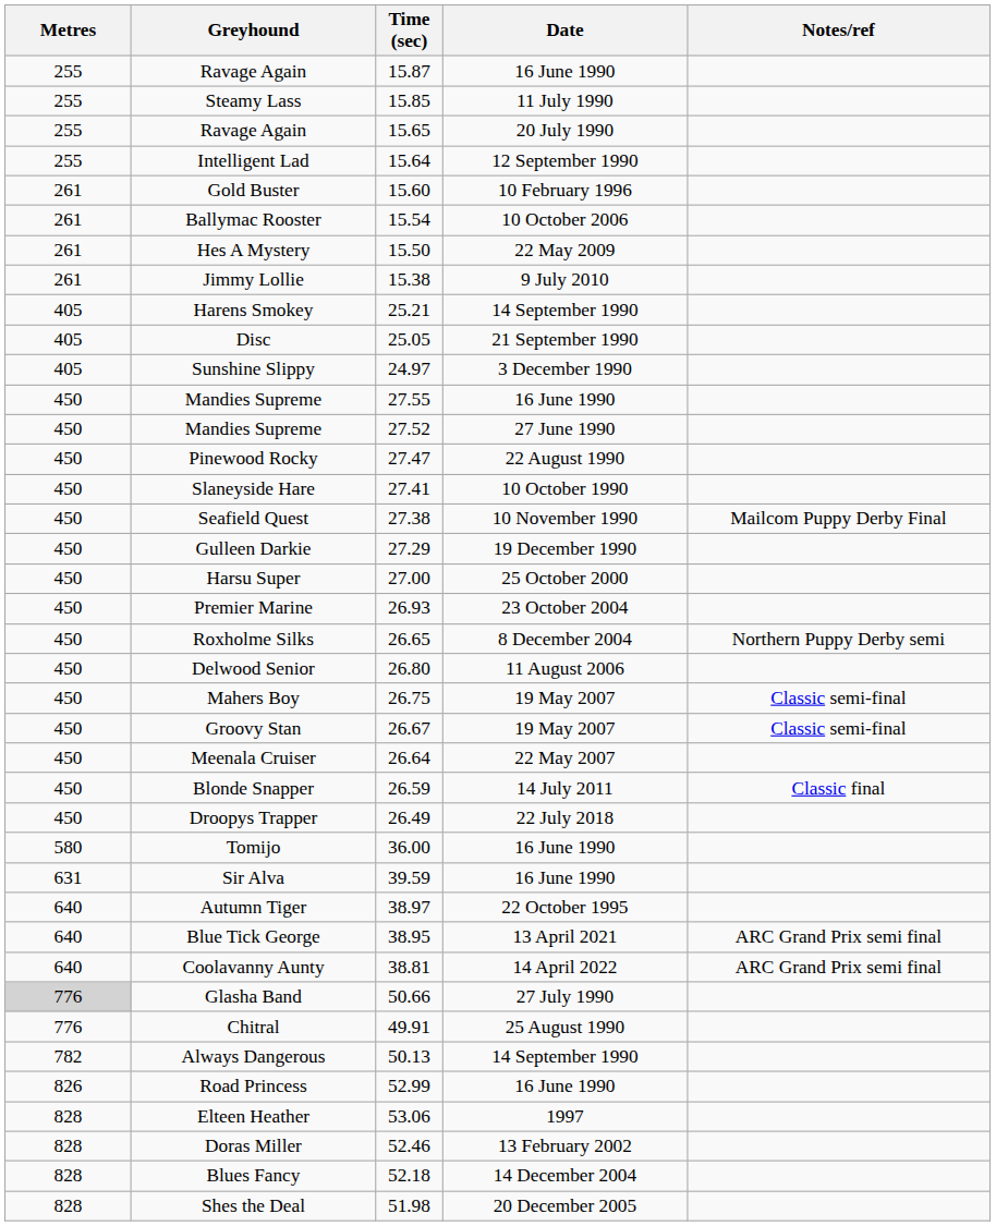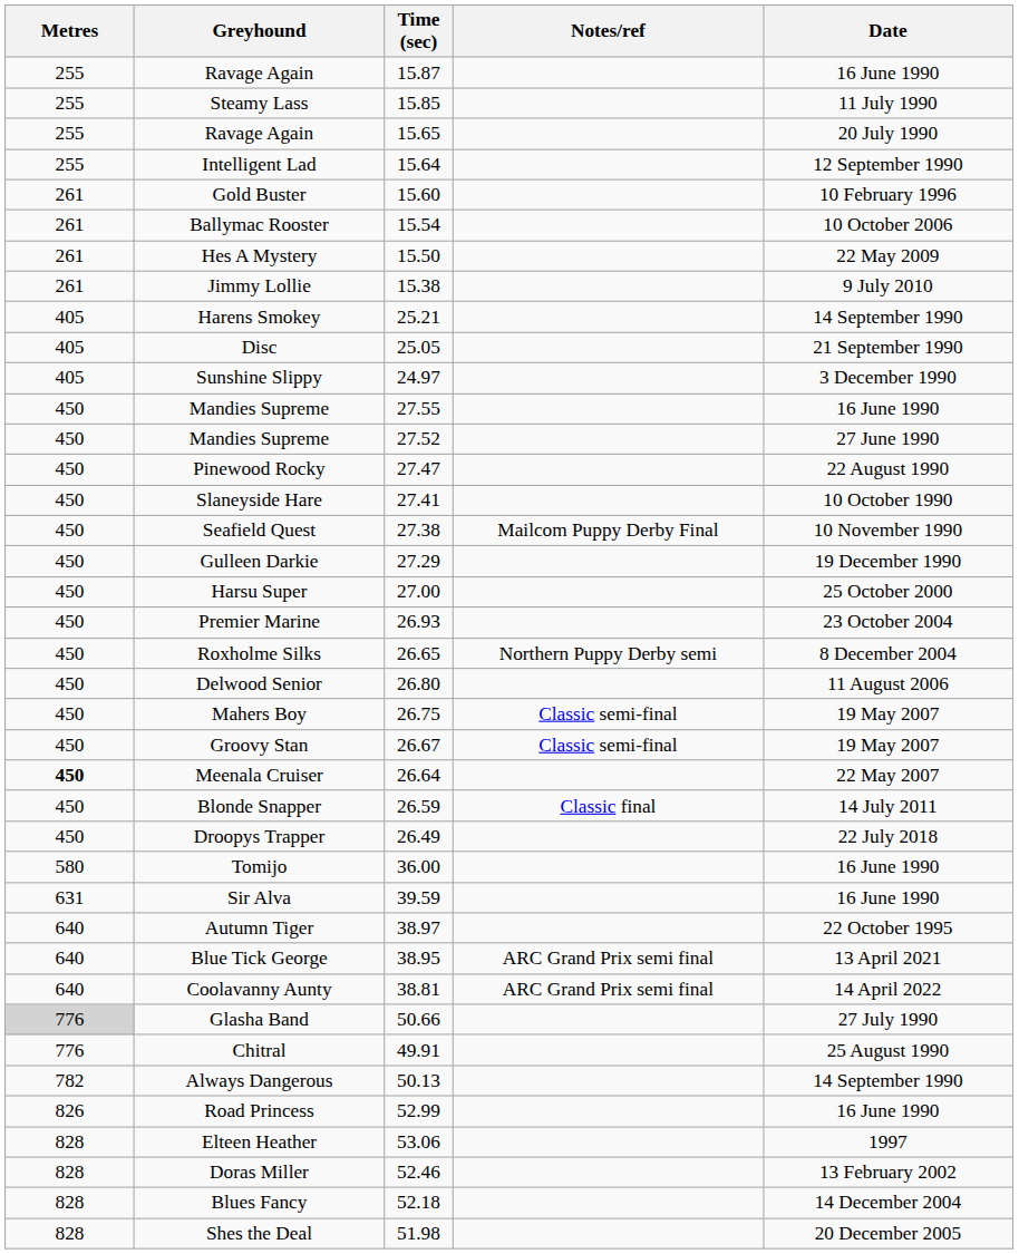columns swapped: Date <-> Notes/ref
Meenala Cruiser | Metres: normal -> bold
